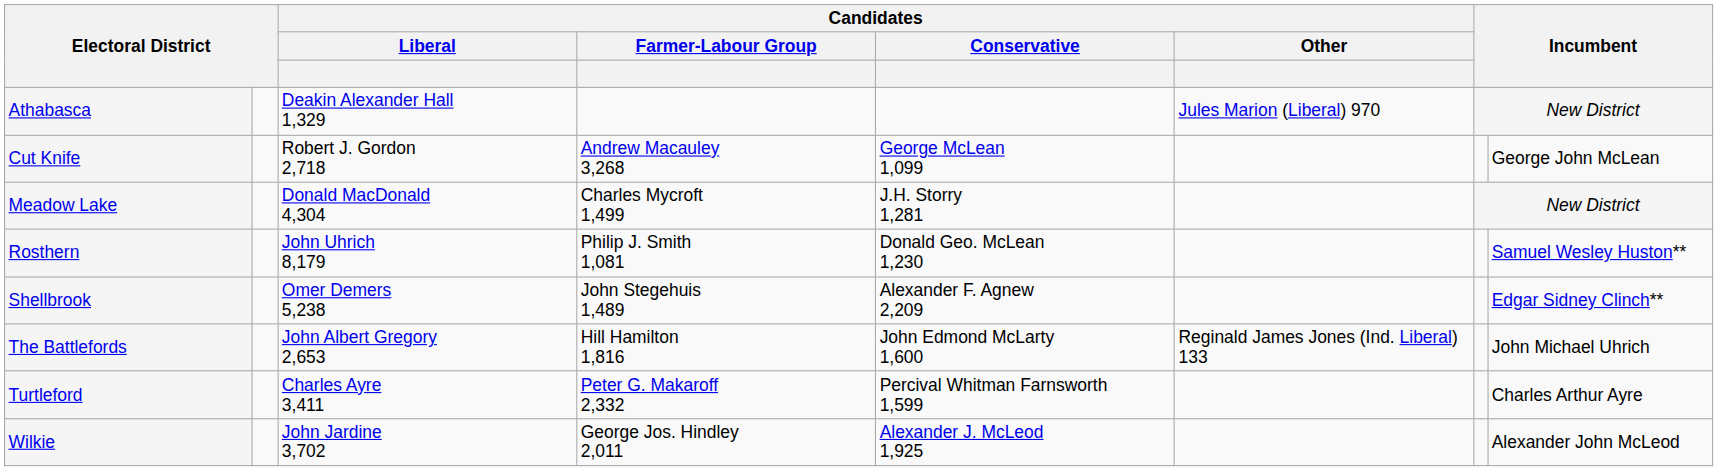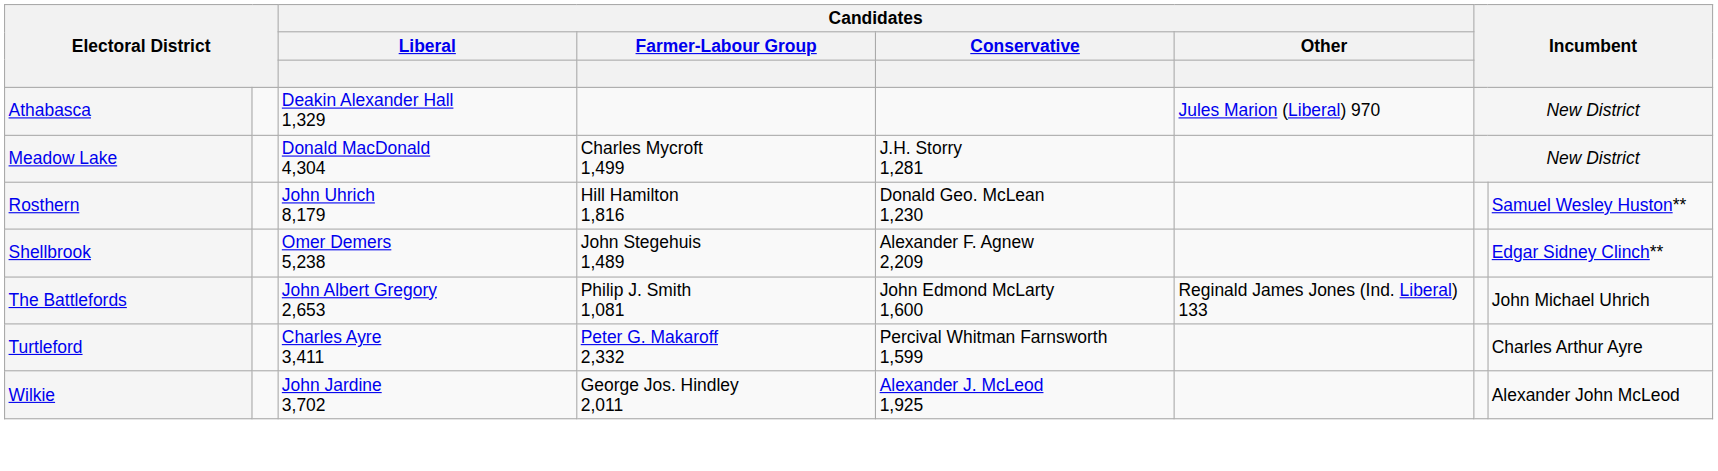- row: Cut Knife | Robert J. Gordon 2,718 | Andrew Macauley 3,268 | George McLean 1,099 | George John McLean
Rosthern | Candidates / Farmer-Labour Group: Philip J. Smith 1,081 -> Hill Hamilton 1,816
The Battlefords | Candidates / Farmer-Labour Group: Hill Hamilton 1,816 -> Philip J. Smith 1,081
